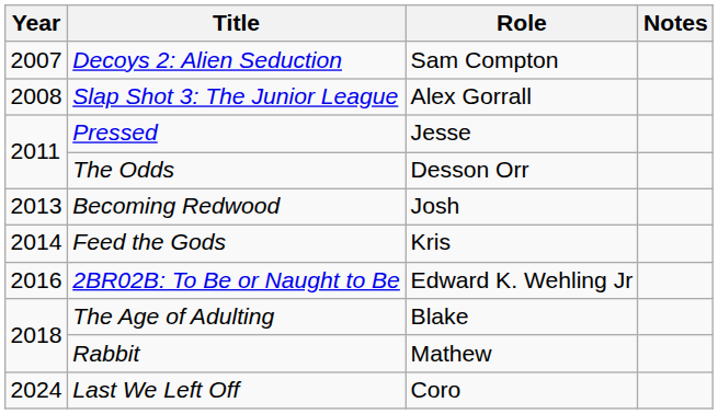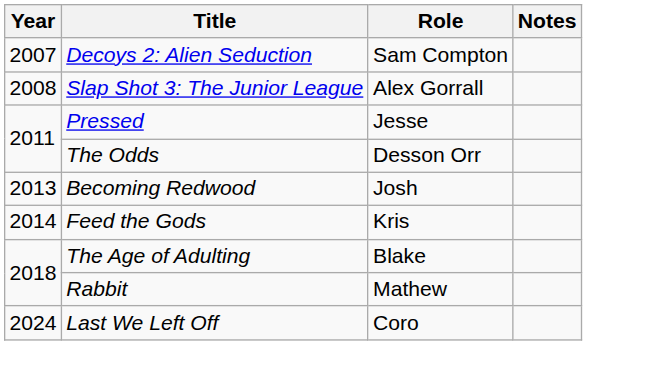- row: 2016 | 2BR02B: To Be or Naught to Be | Edward K. Wehling Jr
